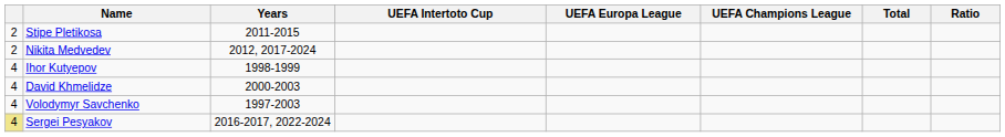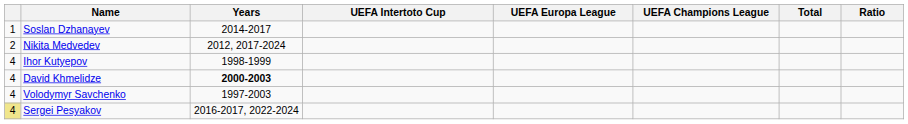+ row: 1 | Soslan Dzhanayev | 2014-2017
- row: 2 | Stipe Pletikosa | 2011-2015
David Khmelidze | Years: normal -> bold
